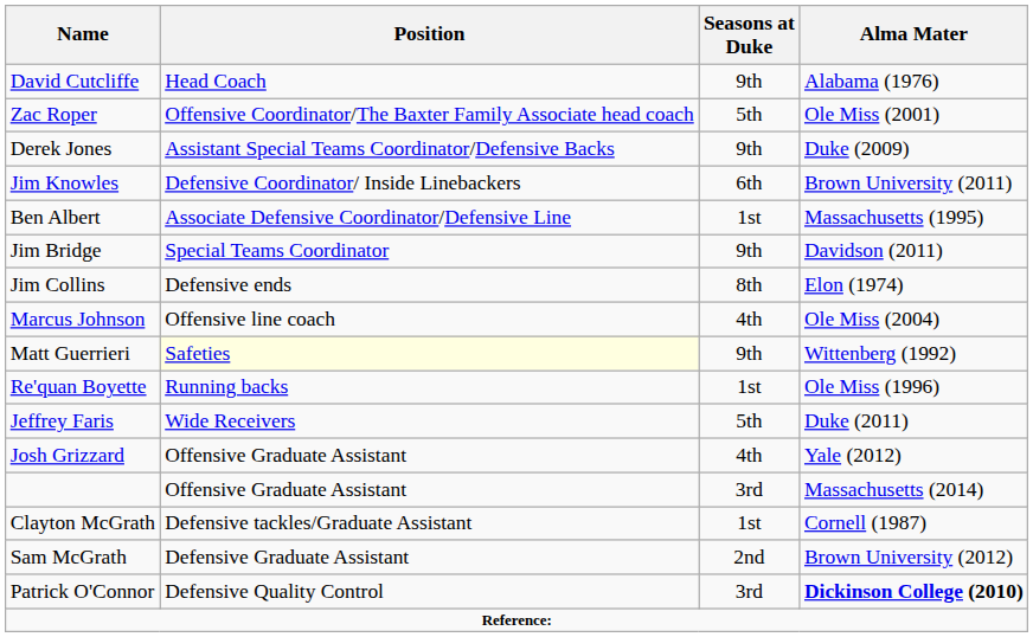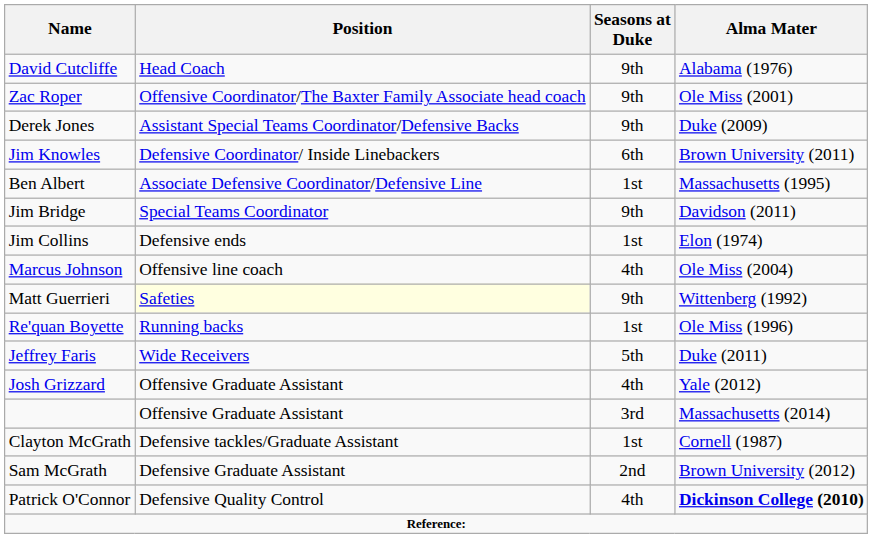Zac Roper | Seasons at Duke: 5th -> 9th
Jim Collins | Seasons at Duke: 8th -> 1st
Patrick O'Connor | Seasons at Duke: 3rd -> 4th
